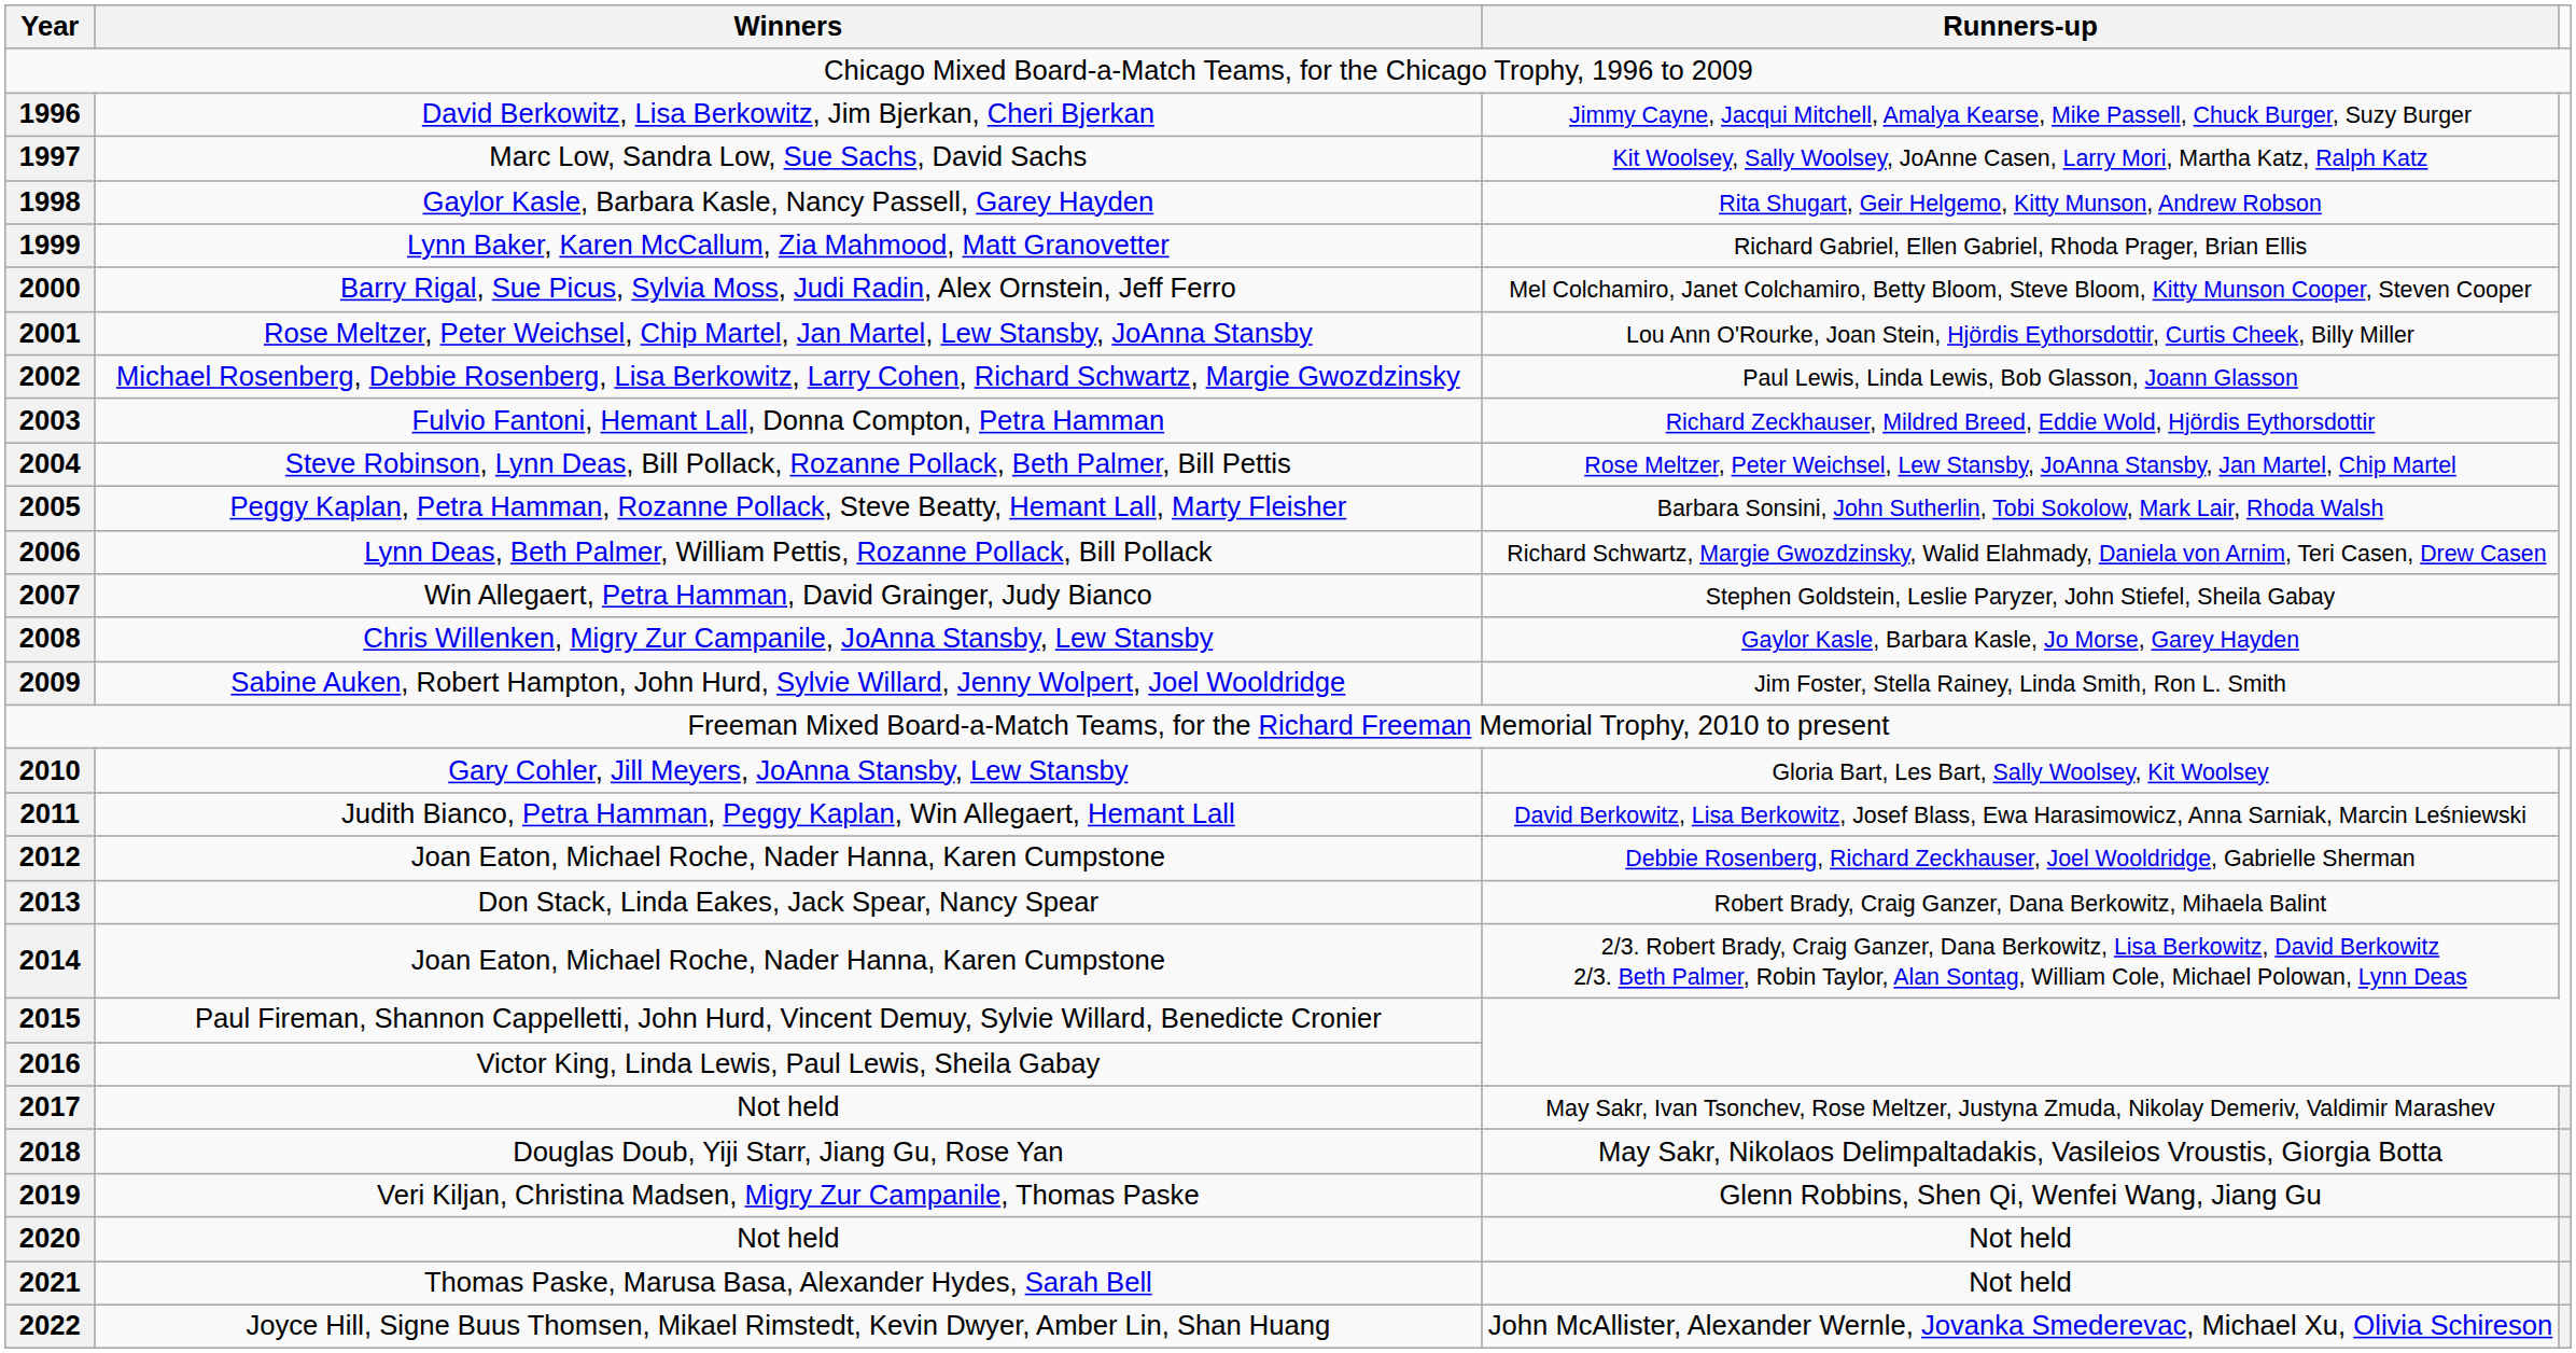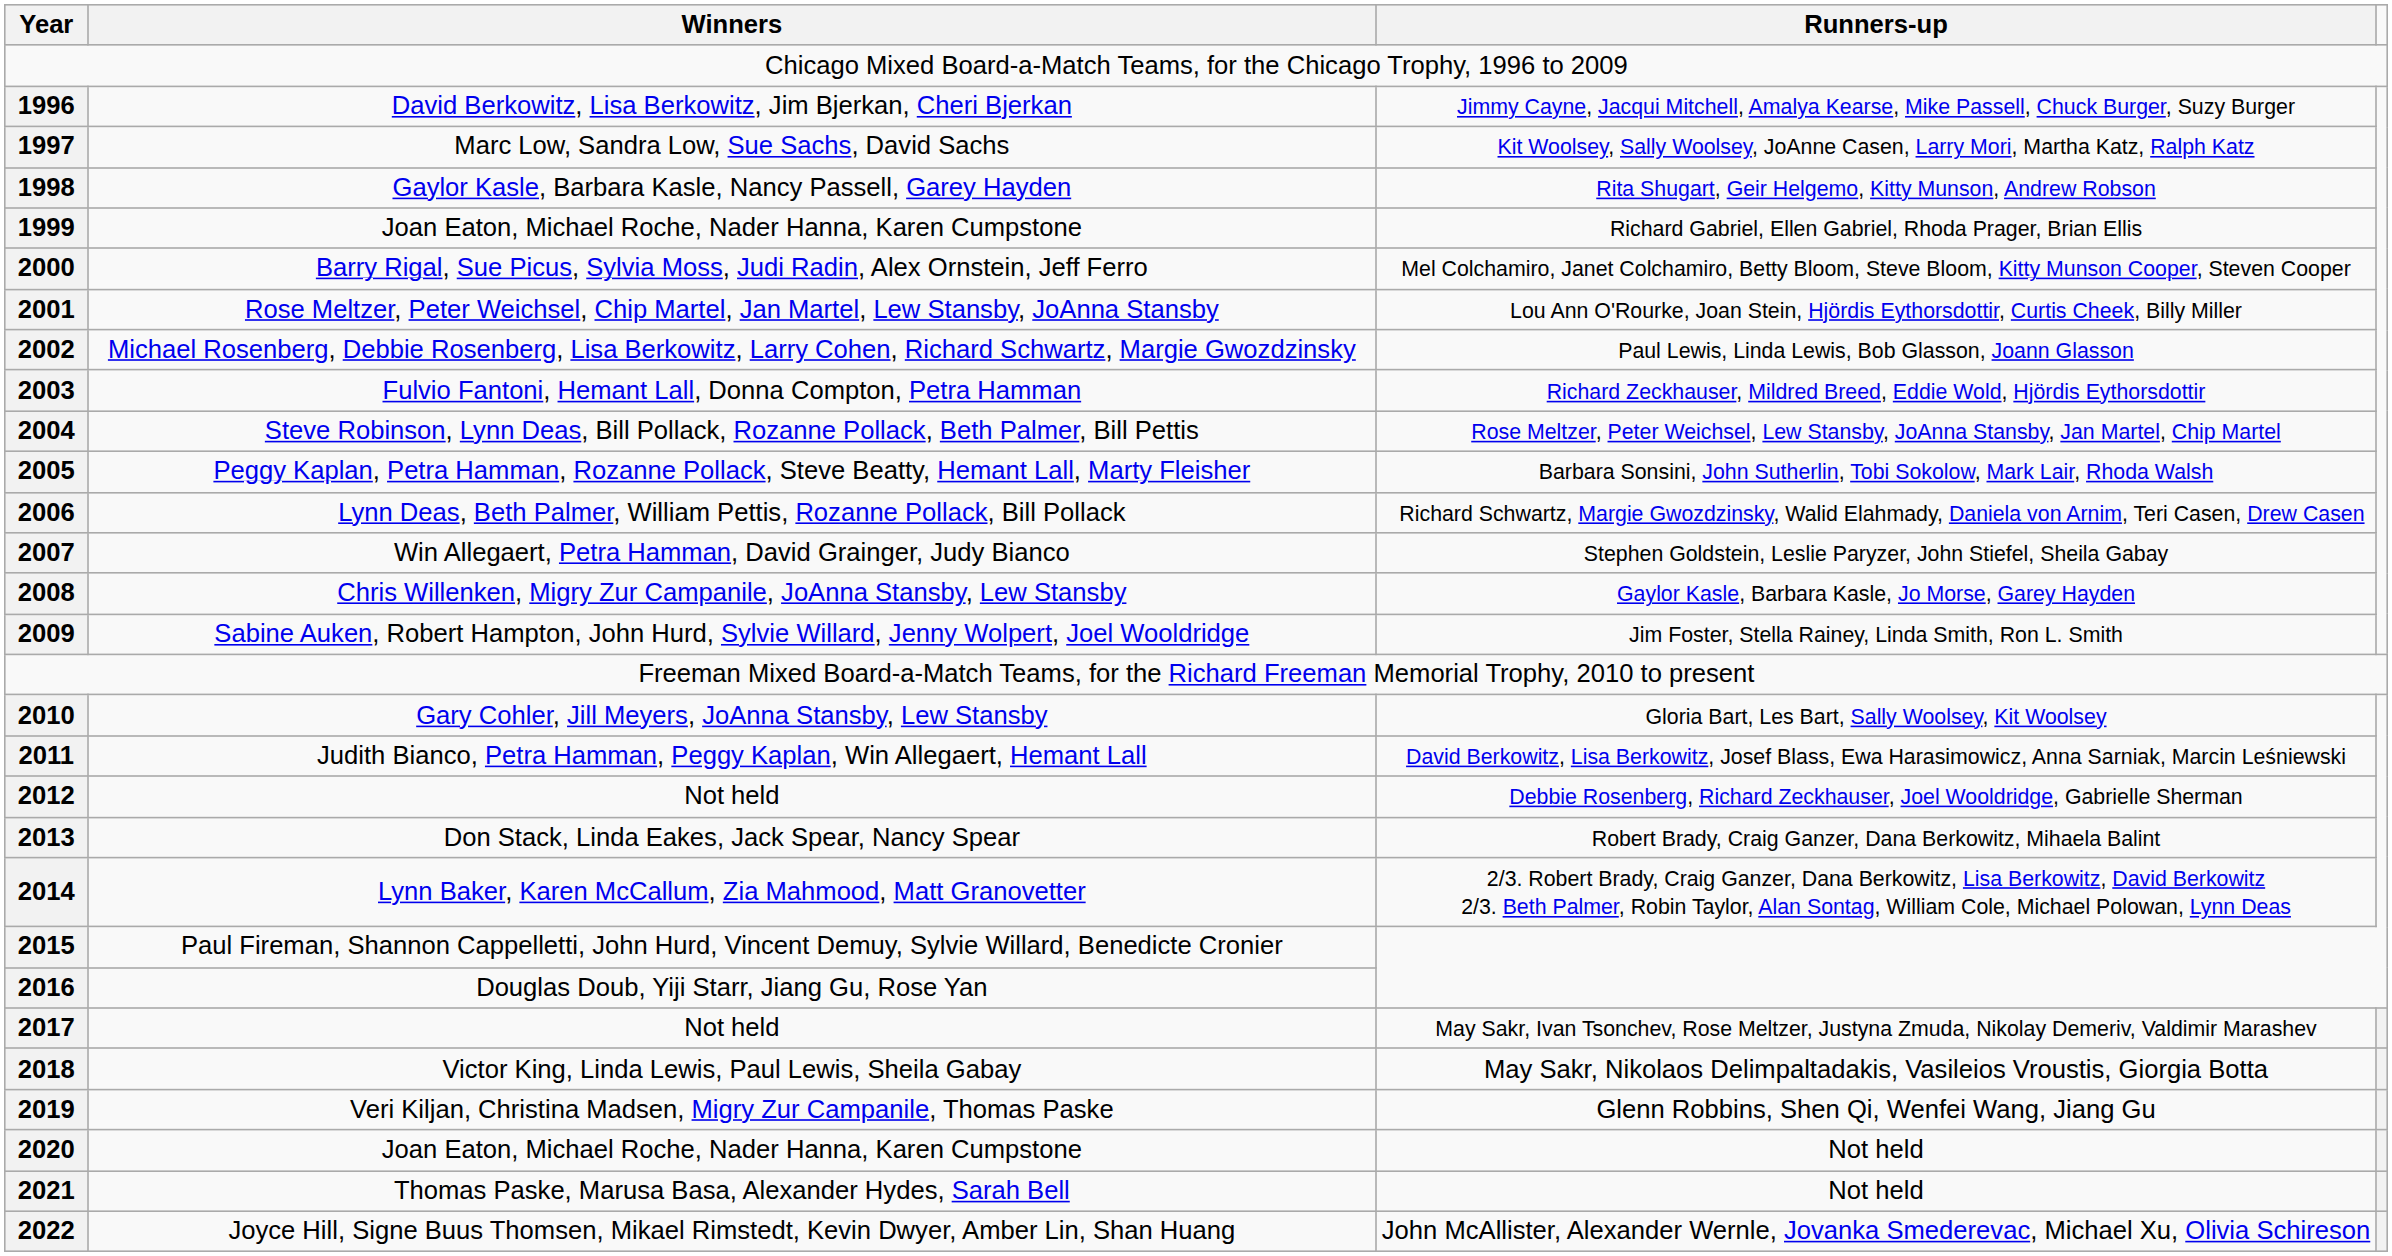1999 | Winners: Lynn Baker, Karen McCallum, Zia Mahmood, Matt Granovetter -> Joan Eaton, Michael Roche, Nader Hanna, Karen Cumpstone
2012 | Winners: Joan Eaton, Michael Roche, Nader Hanna, Karen Cumpstone -> Not held
2014 | Winners: Joan Eaton, Michael Roche, Nader Hanna, Karen Cumpstone -> Lynn Baker, Karen McCallum, Zia Mahmood, Matt Granovetter
2016 | Winners: Victor King, Linda Lewis, Paul Lewis, Sheila Gabay -> Douglas Doub, Yiji Starr, Jiang Gu, Rose Yan
2018 | Winners: Douglas Doub, Yiji Starr, Jiang Gu, Rose Yan -> Victor King, Linda Lewis, Paul Lewis, Sheila Gabay
2020 | Winners: Not held -> Joan Eaton, Michael Roche, Nader Hanna, Karen Cumpstone
